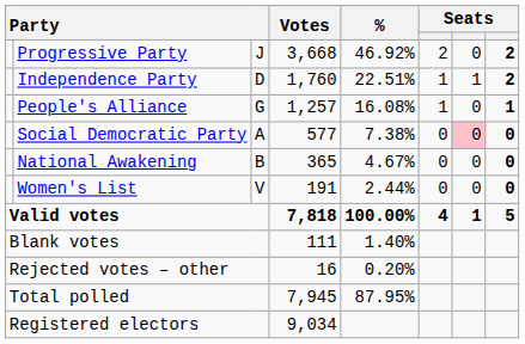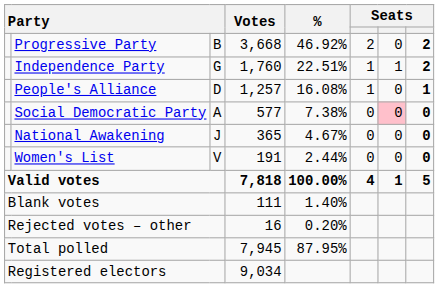Progressive Party | column 3: J -> B
Independence Party | column 3: D -> G
People's Alliance | column 3: G -> D
National Awakening | column 3: B -> J
